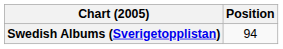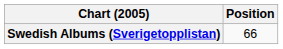Swedish Albums (Sverigetopplistan) | Position: 94 -> 66
